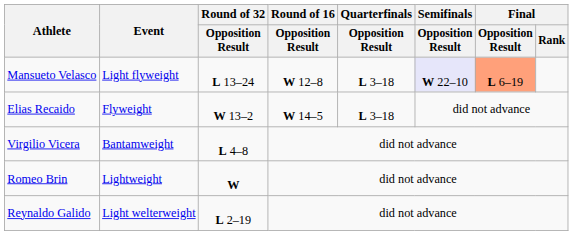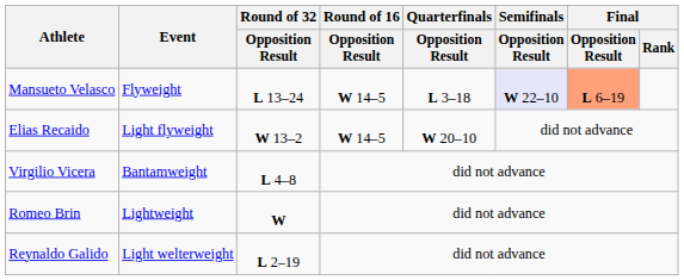Mansueto Velasco | Event: Light flyweight -> Flyweight
Mansueto Velasco | Round of 16 / Opposition Result: W 12–8 -> W 14–5
Elias Recaido | Event: Flyweight -> Light flyweight
Elias Recaido | Quarterfinals / Opposition Result: L 3–18 -> W 20–10
